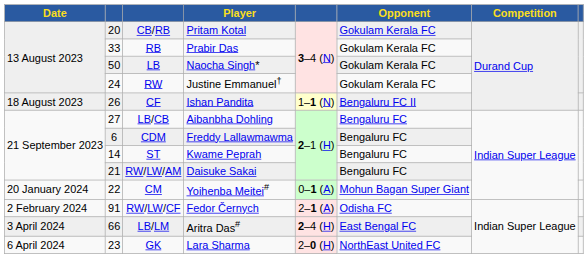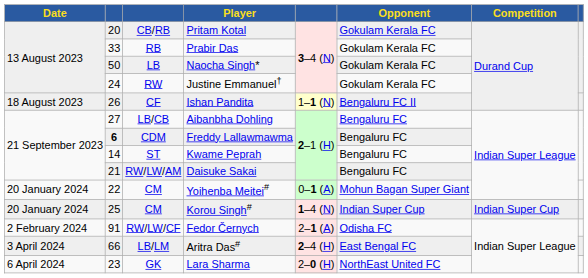Freddy Lallawmawma | column 2: normal -> bold
+ row: 20 January 2024 | 25 | CM | Korou Singh# | 1–4 (N) | Indian Super Cup | Indian Super Cup
